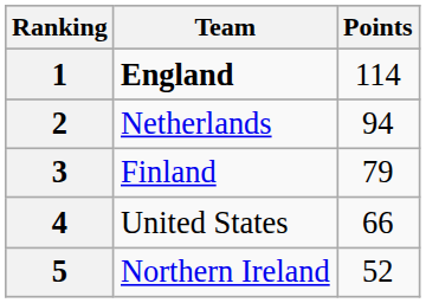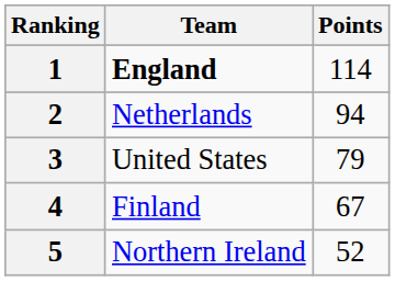3 | Team: Finland -> United States
4 | Team: United States -> Finland
4 | Points: 66 -> 67
